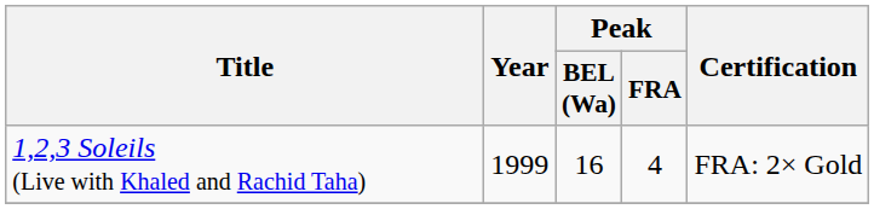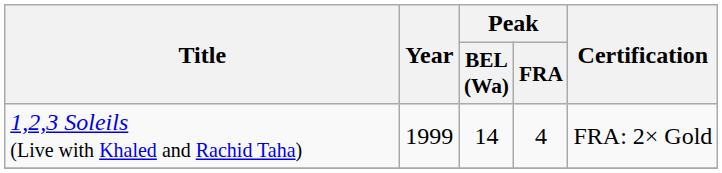1,2,3 Soleils (Live with Khaled and Rachid Taha) | Peak / BEL (Wa): 16 -> 14
